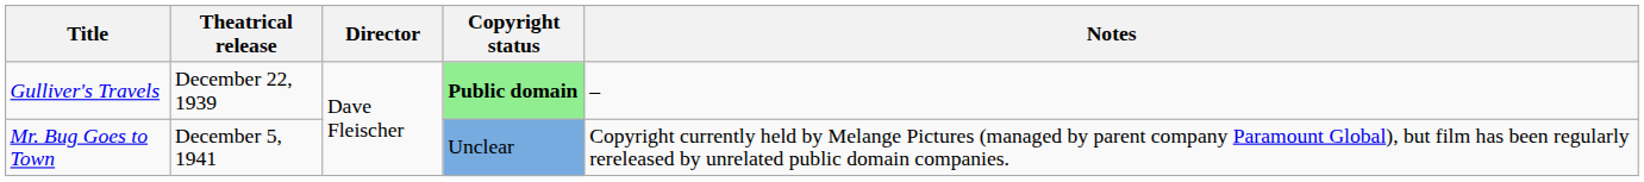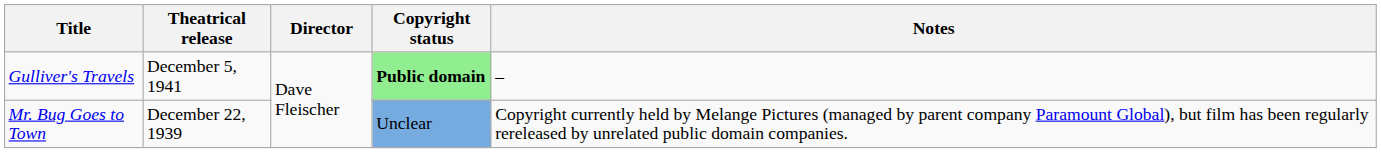Gulliver's Travels | Theatrical release: December 22, 1939 -> December 5, 1941
Mr. Bug Goes to Town | Theatrical release: December 5, 1941 -> December 22, 1939
